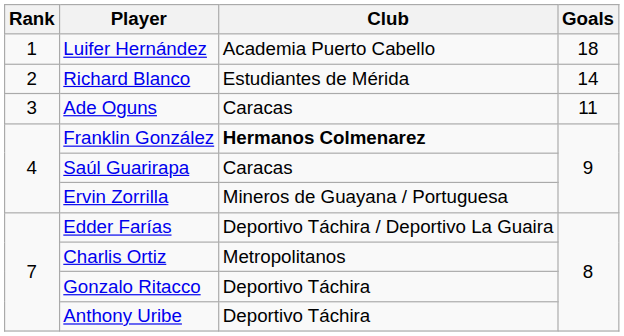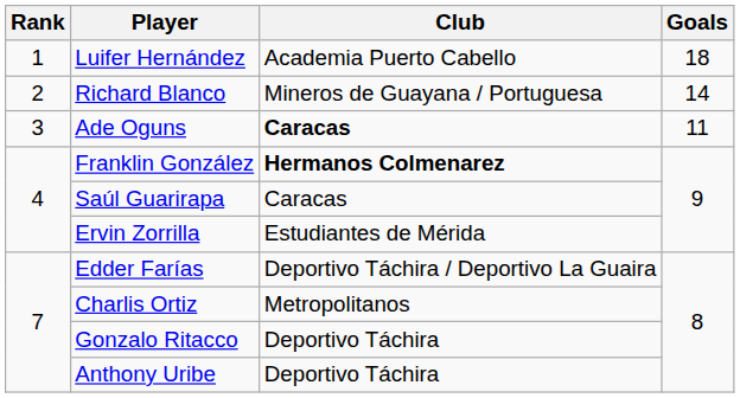Richard Blanco | Club: Estudiantes de Mérida -> Mineros de Guayana / Portuguesa
Ade Oguns | Club: normal -> bold
Ervin Zorrilla | Club: Mineros de Guayana / Portuguesa -> Estudiantes de Mérida
